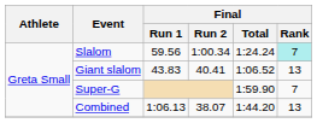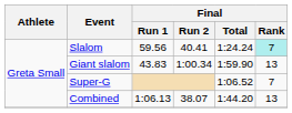Slalom | Final / Run 2: 1:00.34 -> 40.41
Giant slalom | Final / Run 2: 40.41 -> 1:00.34
Giant slalom | Final / Total: 1:06.52 -> 1:59.90
Super-G | Final / Total: 1:59.90 -> 1:06.52
